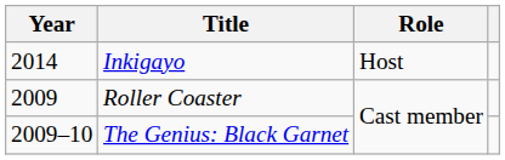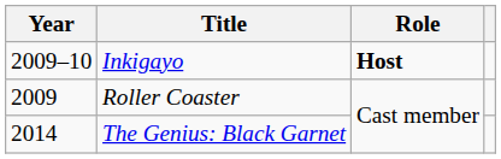Inkigayo | Year: 2014 -> 2009–10
Inkigayo | Role: normal -> bold
The Genius: Black Garnet | Year: 2009–10 -> 2014
